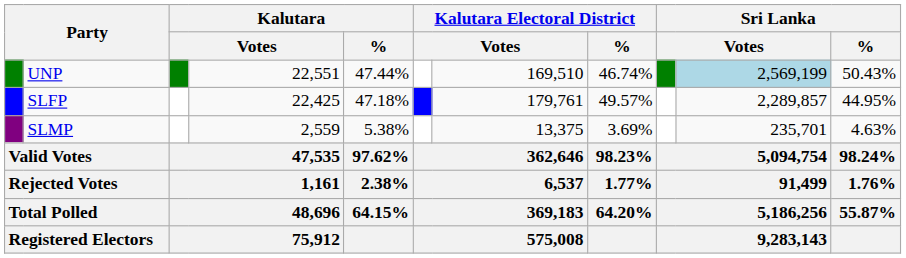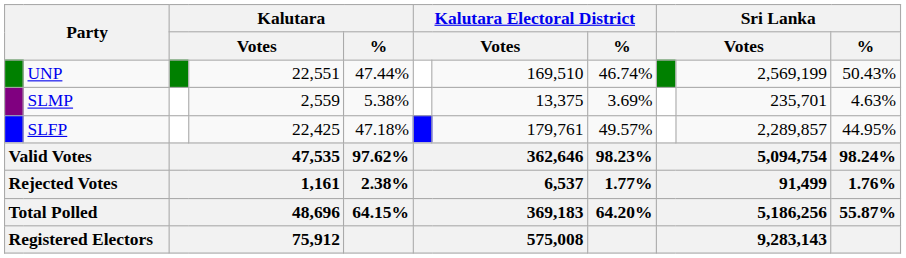UNP | column 10: lightblue background -> no background
rows swapped: SLFP <-> SLMP
